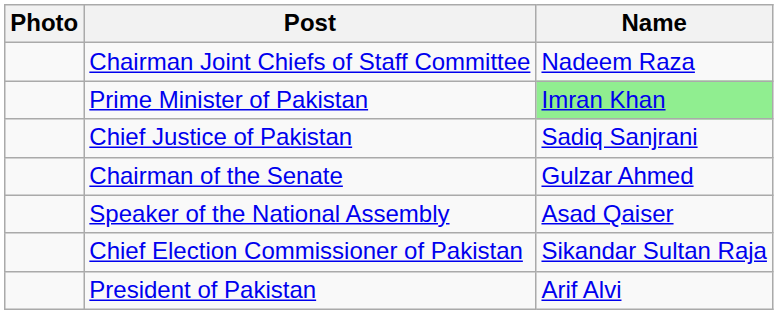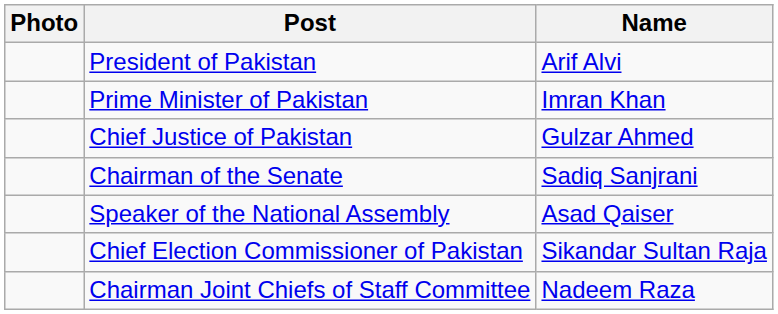rows swapped: President of Pakistan <-> Chairman Joint Chiefs of Staff Committee
Prime Minister of Pakistan | Name: lightgreen background -> no background
Chief Justice of Pakistan | Name: Sadiq Sanjrani -> Gulzar Ahmed
Chairman of the Senate | Name: Gulzar Ahmed -> Sadiq Sanjrani
